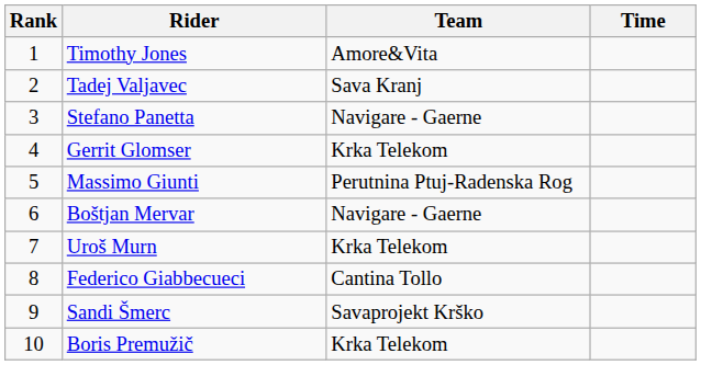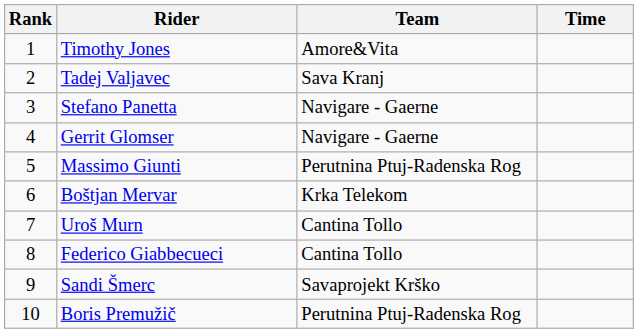Gerrit Glomser | Team: Krka Telekom -> Navigare - Gaerne
Boštjan Mervar | Team: Navigare - Gaerne -> Krka Telekom
Uroš Murn | Team: Krka Telekom -> Cantina Tollo
Boris Premužič | Team: Krka Telekom -> Perutnina Ptuj-Radenska Rog
